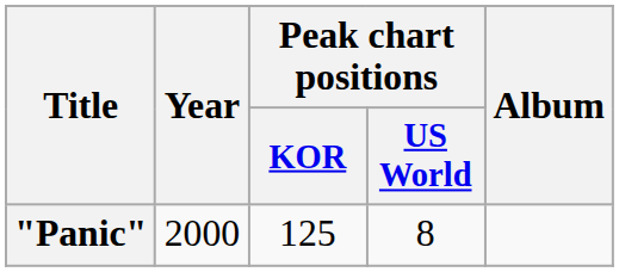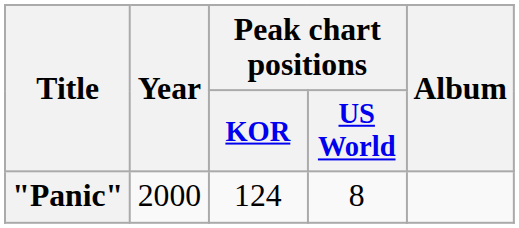"Panic" | Peak chart positions / KOR: 125 -> 124
